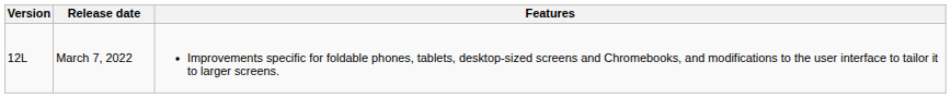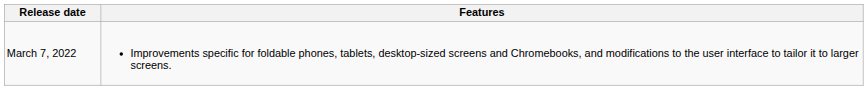- column: Version | 12L
